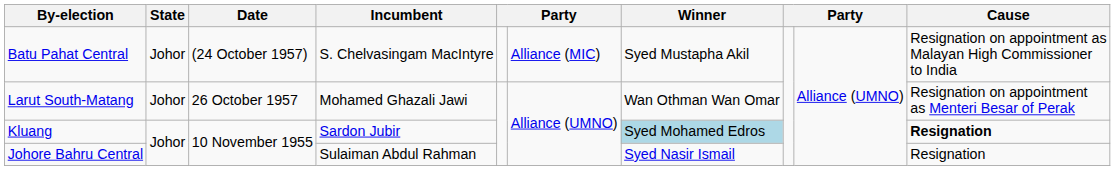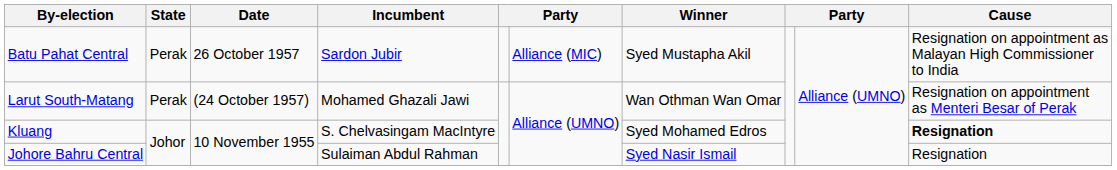Batu Pahat Central | State: Johor -> Perak
Batu Pahat Central | Date: (24 October 1957) -> 26 October 1957
Batu Pahat Central | Incumbent: S. Chelvasingam MacIntyre -> Sardon Jubir
Larut South-Matang | State: Johor -> Perak
Larut South-Matang | Date: 26 October 1957 -> (24 October 1957)
Kluang | Incumbent: Sardon Jubir -> S. Chelvasingam MacIntyre
Kluang | Winner: lightblue background -> no background
